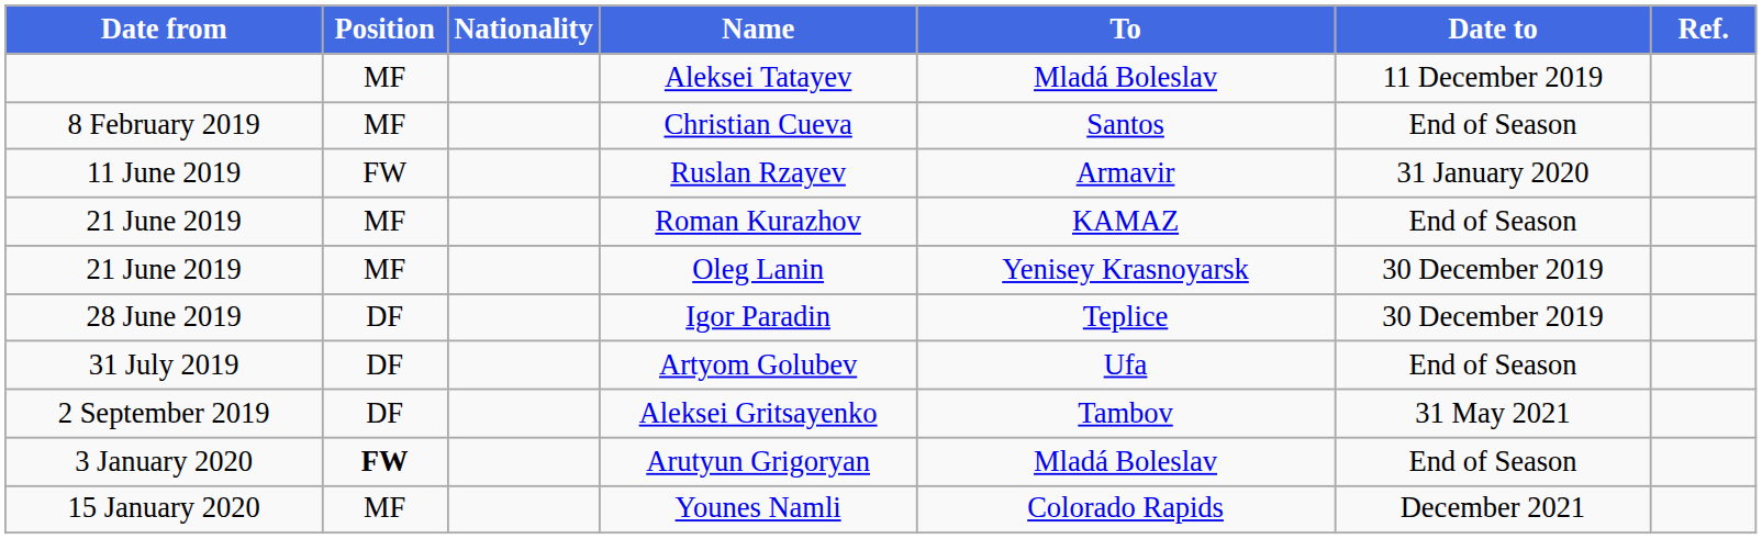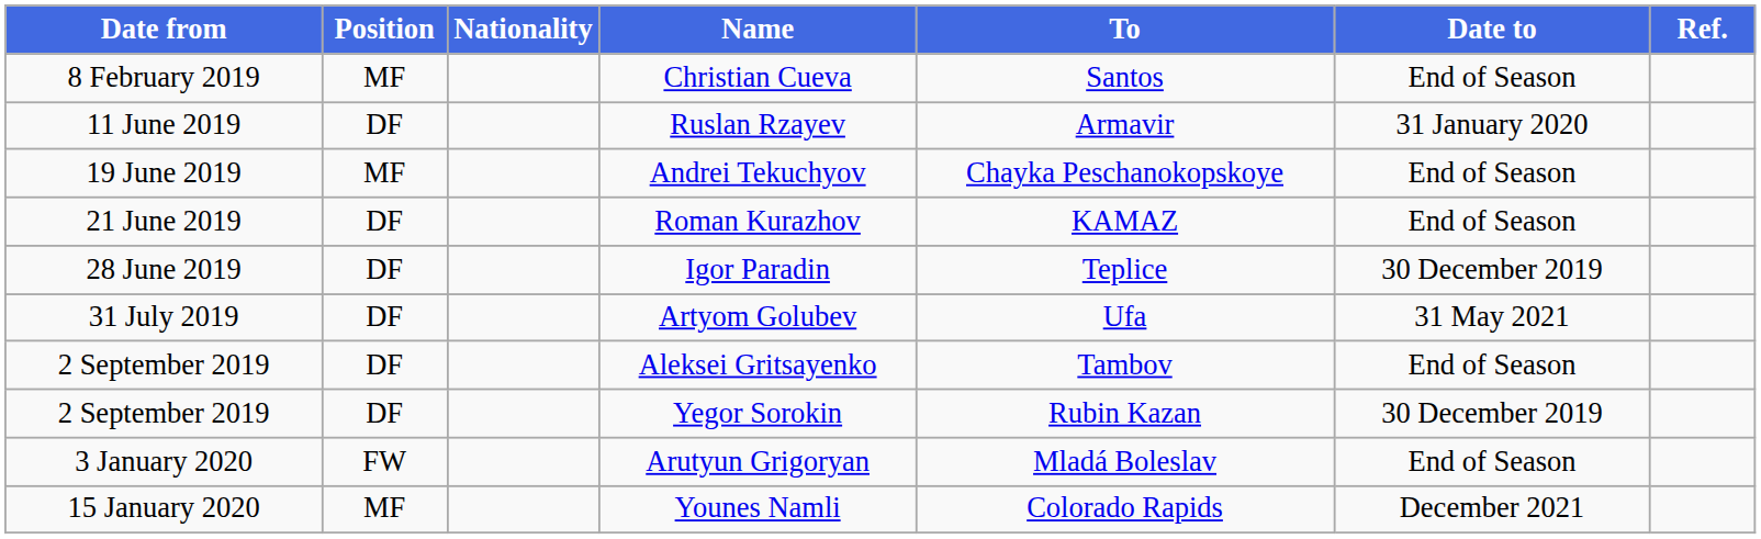- row: MF | Aleksei Tatayev | Mladá Boleslav | 11 December 2019
Ruslan Rzayev | Position: FW -> DF
+ row: 19 June 2019 | MF | Andrei Tekuchyov | Chayka Peschanokopskoye | End of Season
Roman Kurazhov | Position: MF -> DF
- row: 21 June 2019 | MF | Oleg Lanin | Yenisey Krasnoyarsk | 30 December 2019
Artyom Golubev | Date to: End of Season -> 31 May 2021
Aleksei Gritsayenko | Date to: 31 May 2021 -> End of Season
+ row: 2 September 2019 | DF | Yegor Sorokin | Rubin Kazan | 30 December 2019
Arutyun Grigoryan | Position: bold -> normal
